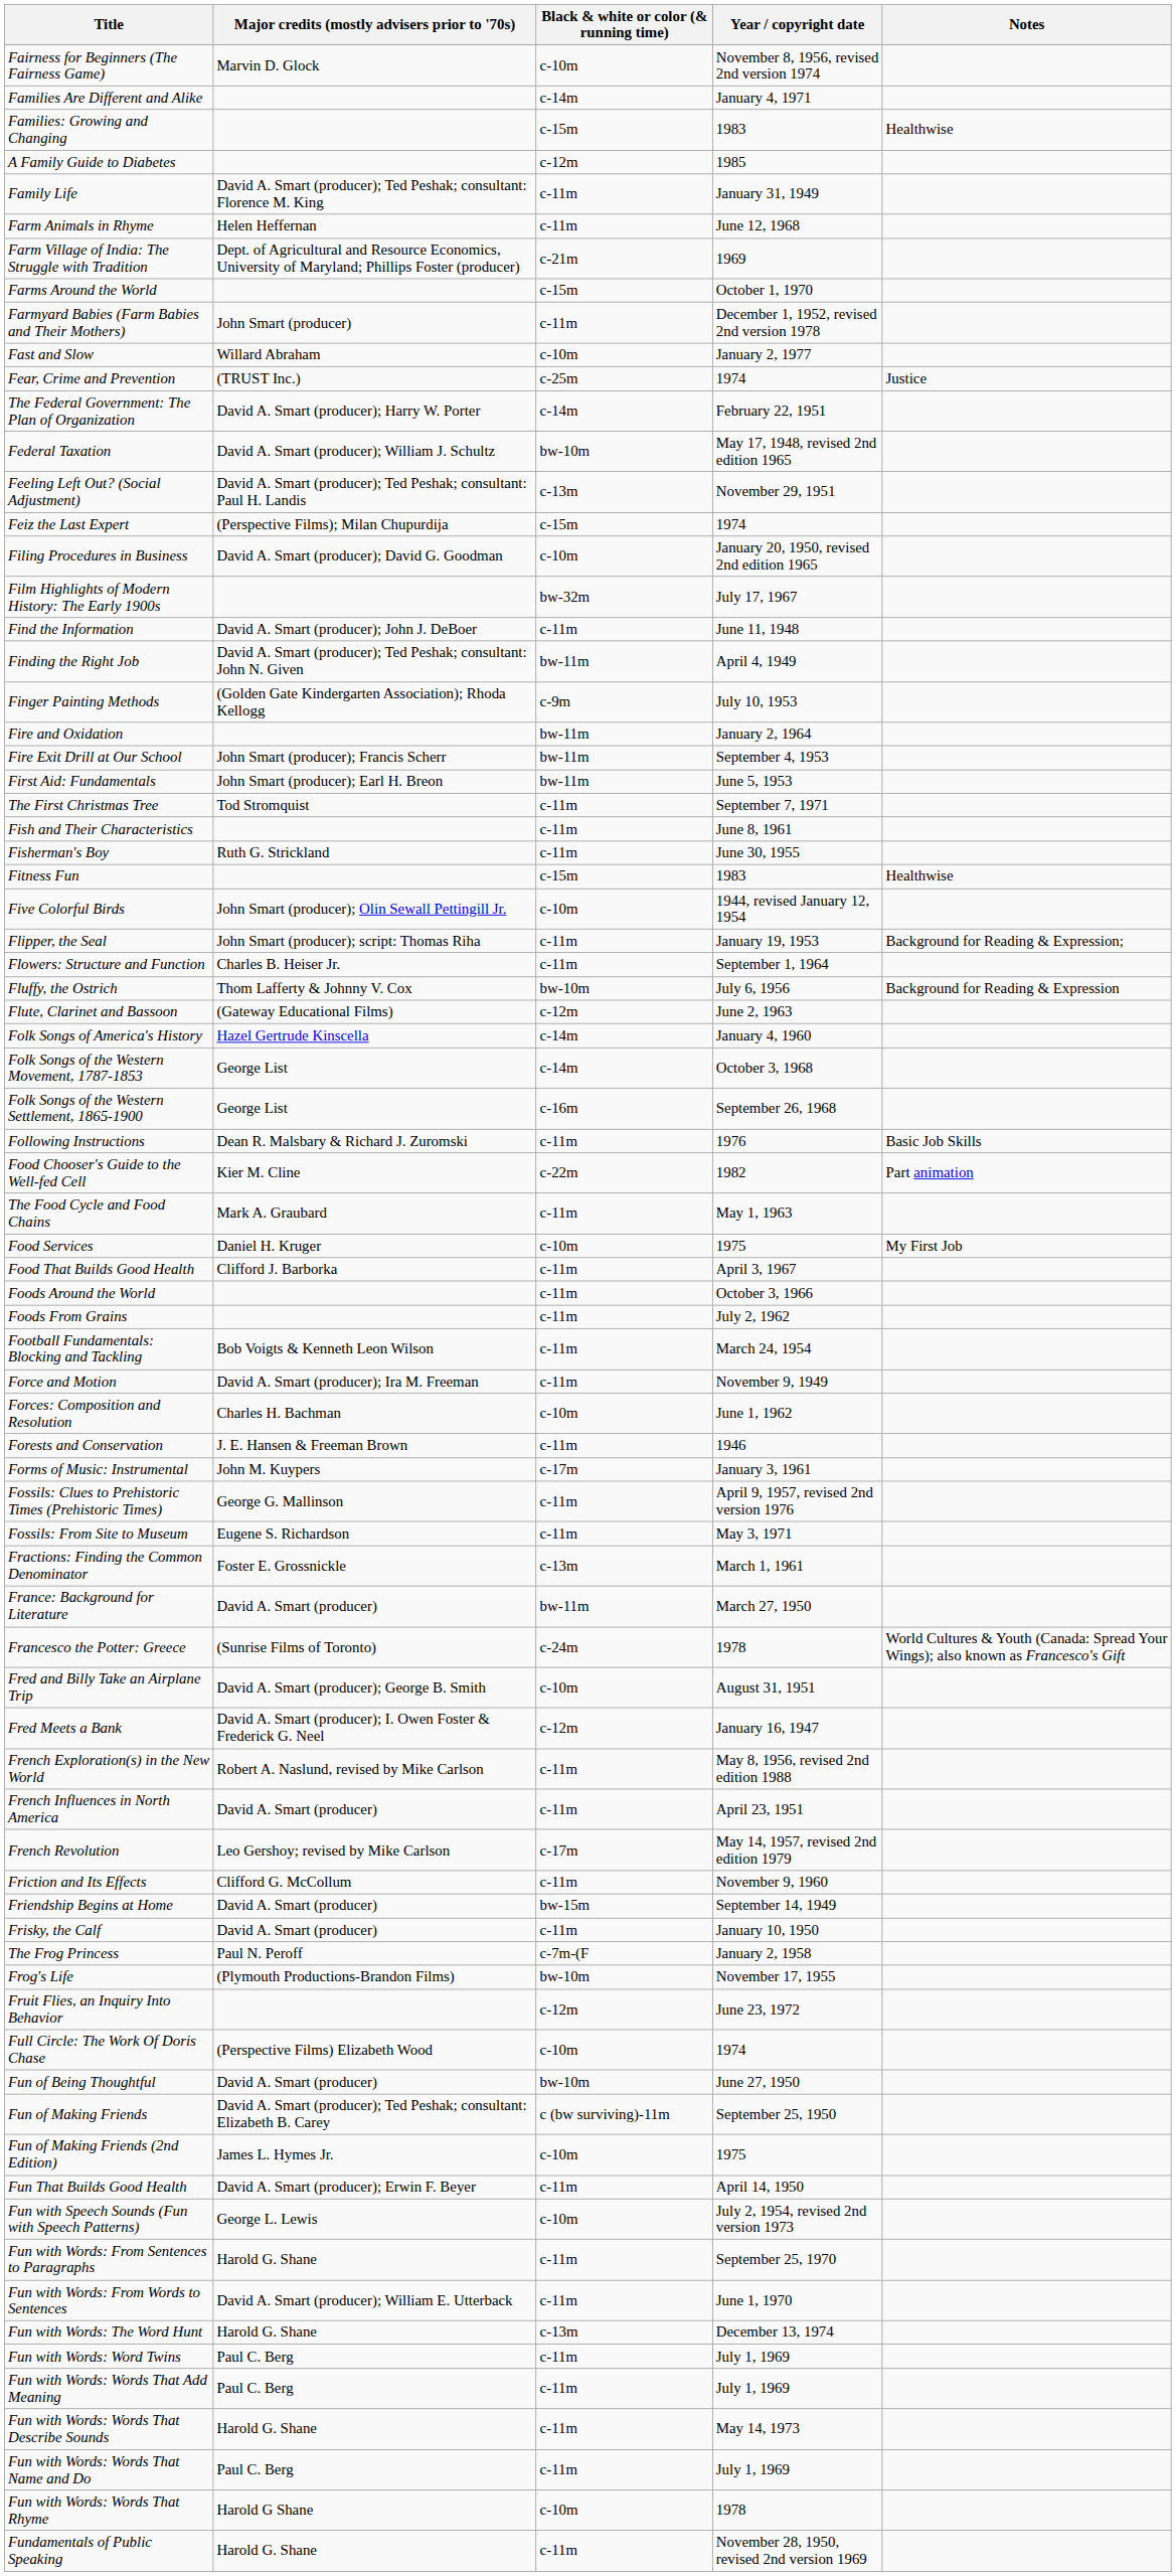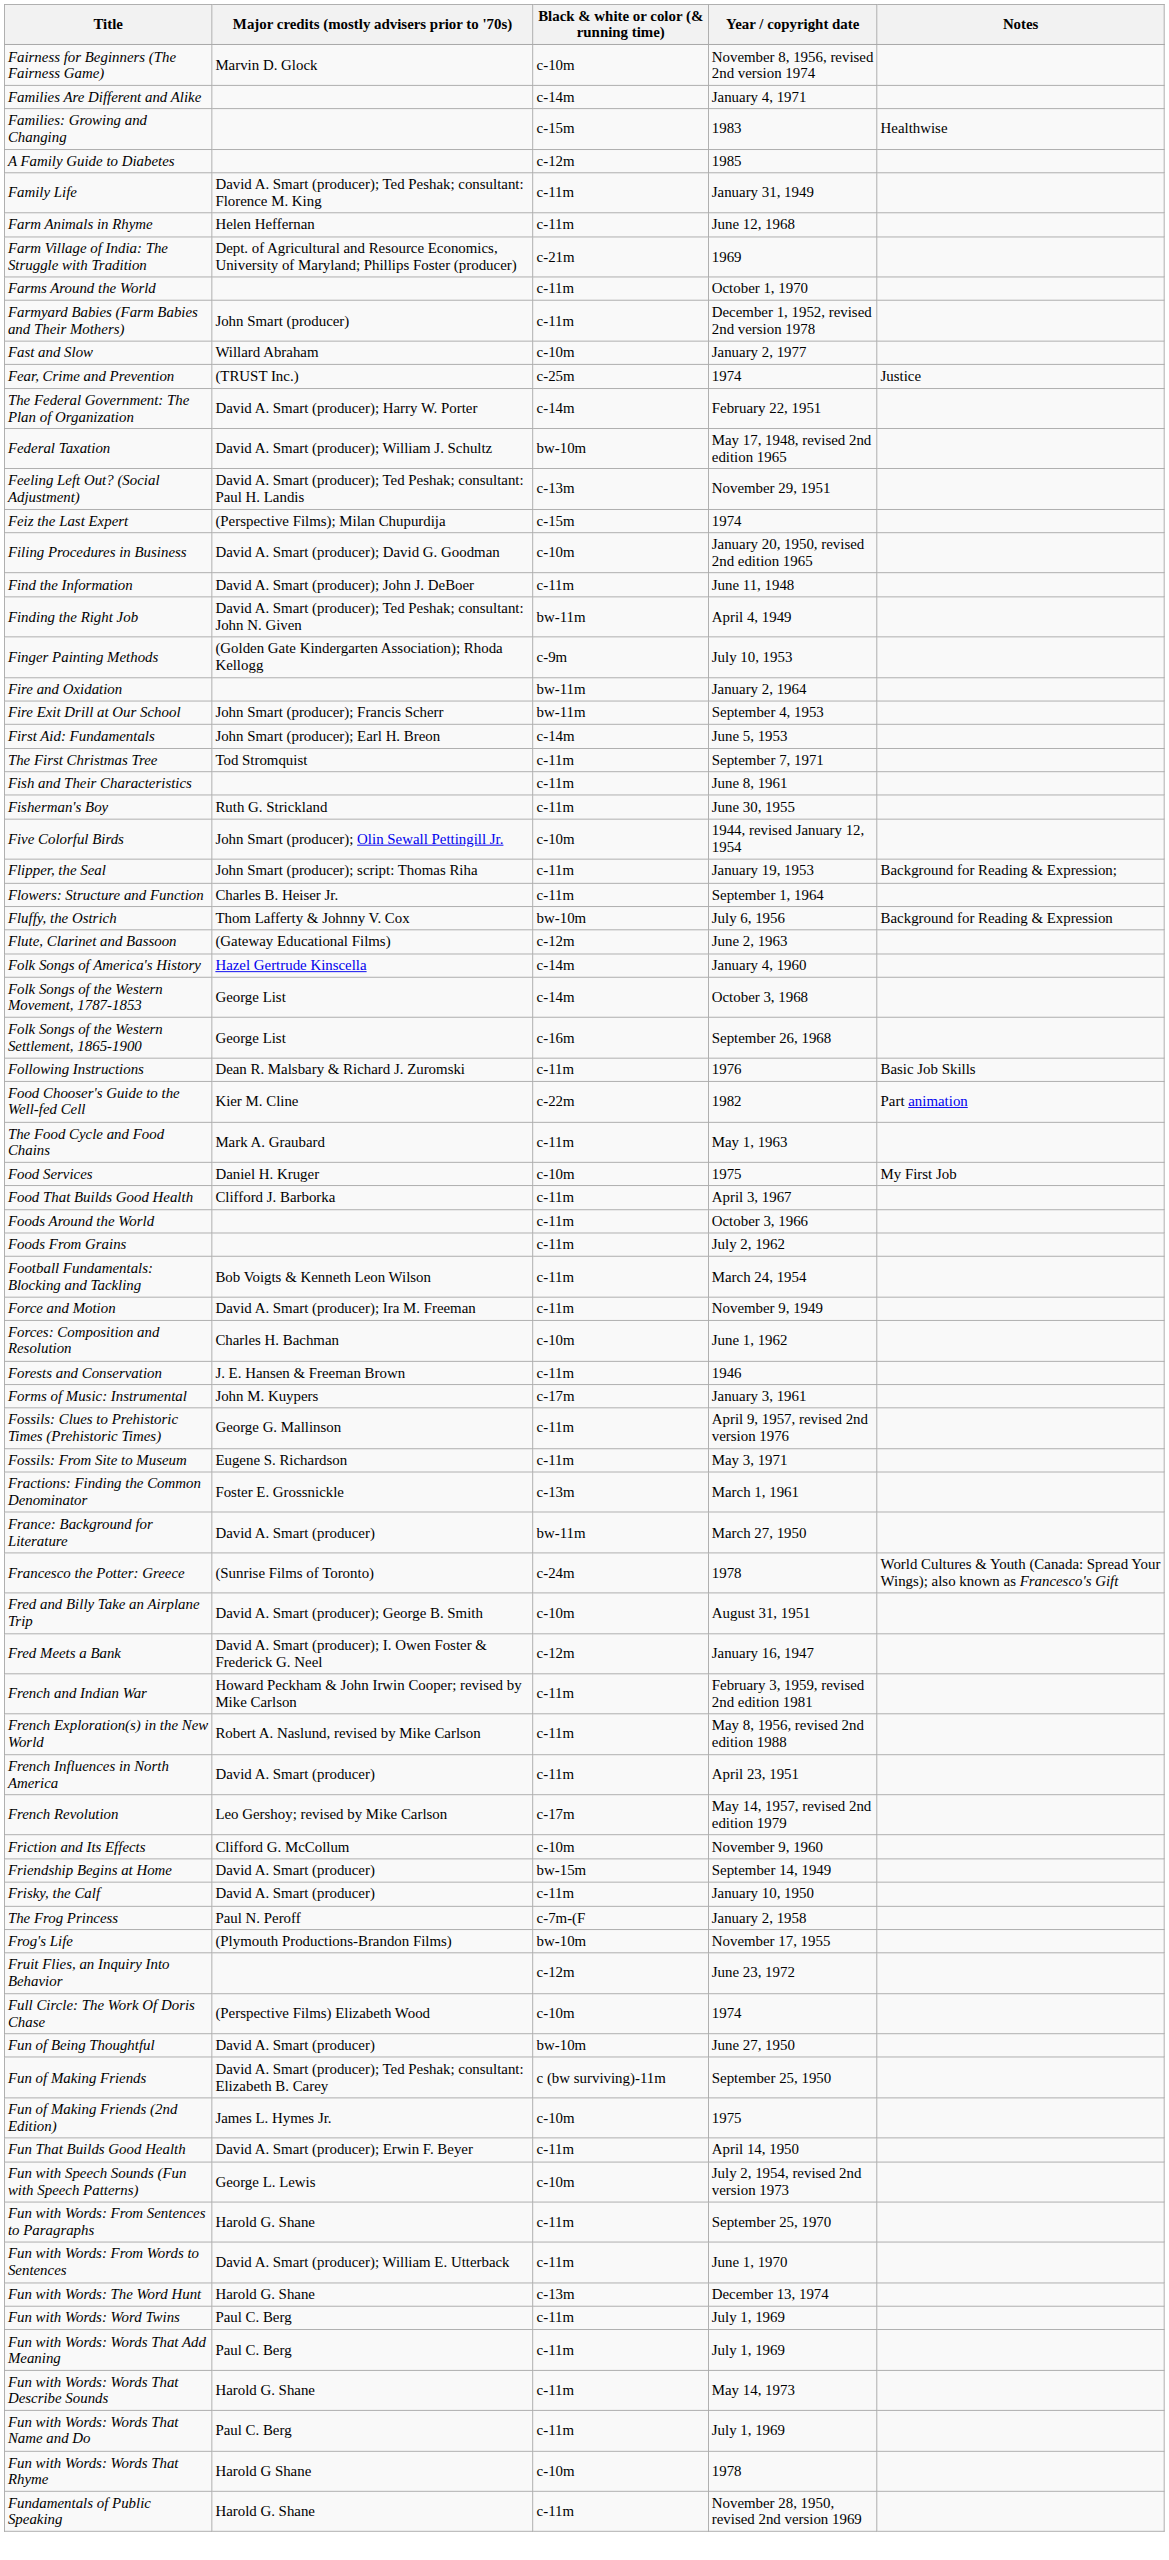Farms Around the World | Black & white or color (& running time): c-15m -> c-11m
- row: Film Highlights of Modern History: The Early 1900s | bw-32m | July 17, 1967
First Aid: Fundamentals | Black & white or color (& running time): bw-11m -> c-14m
- row: Fitness Fun | c-15m | 1983 | Healthwise
+ row: French and Indian War | Howard Peckham & John Irwin Cooper; revised by Mike Carlson | c-11m | February 3, 1959, revised 2nd edition 1981
Friction and Its Effects | Black & white or color (& running time): c-11m -> c-10m
